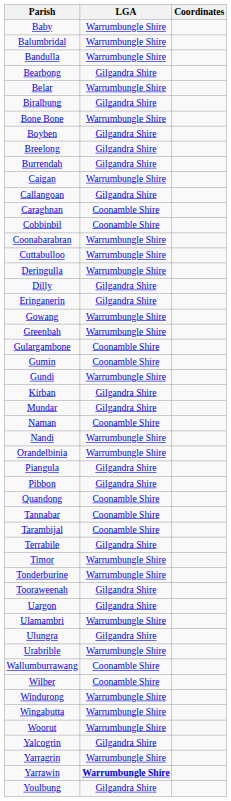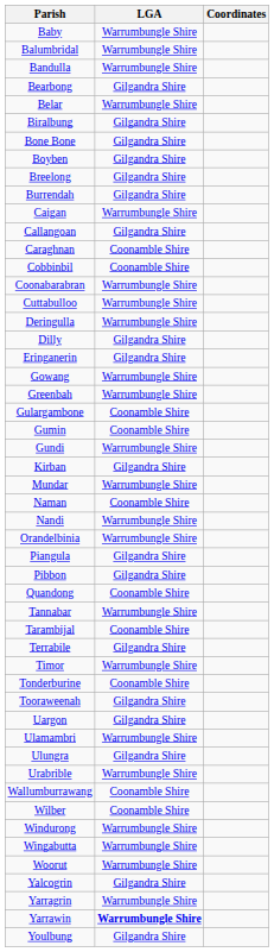Bone Bone | LGA: Warrumbungle Shire -> Gilgandra Shire
Mundar | LGA: Gilgandra Shire -> Warrumbungle Shire
Tannabar | LGA: Coonamble Shire -> Warrumbungle Shire
Tonderburine | LGA: Warrumbungle Shire -> Coonamble Shire
